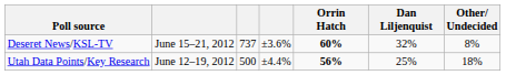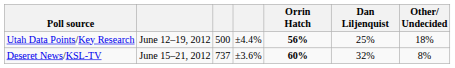rows swapped: Utah Data Points/Key Research <-> Deseret News/KSL-TV
